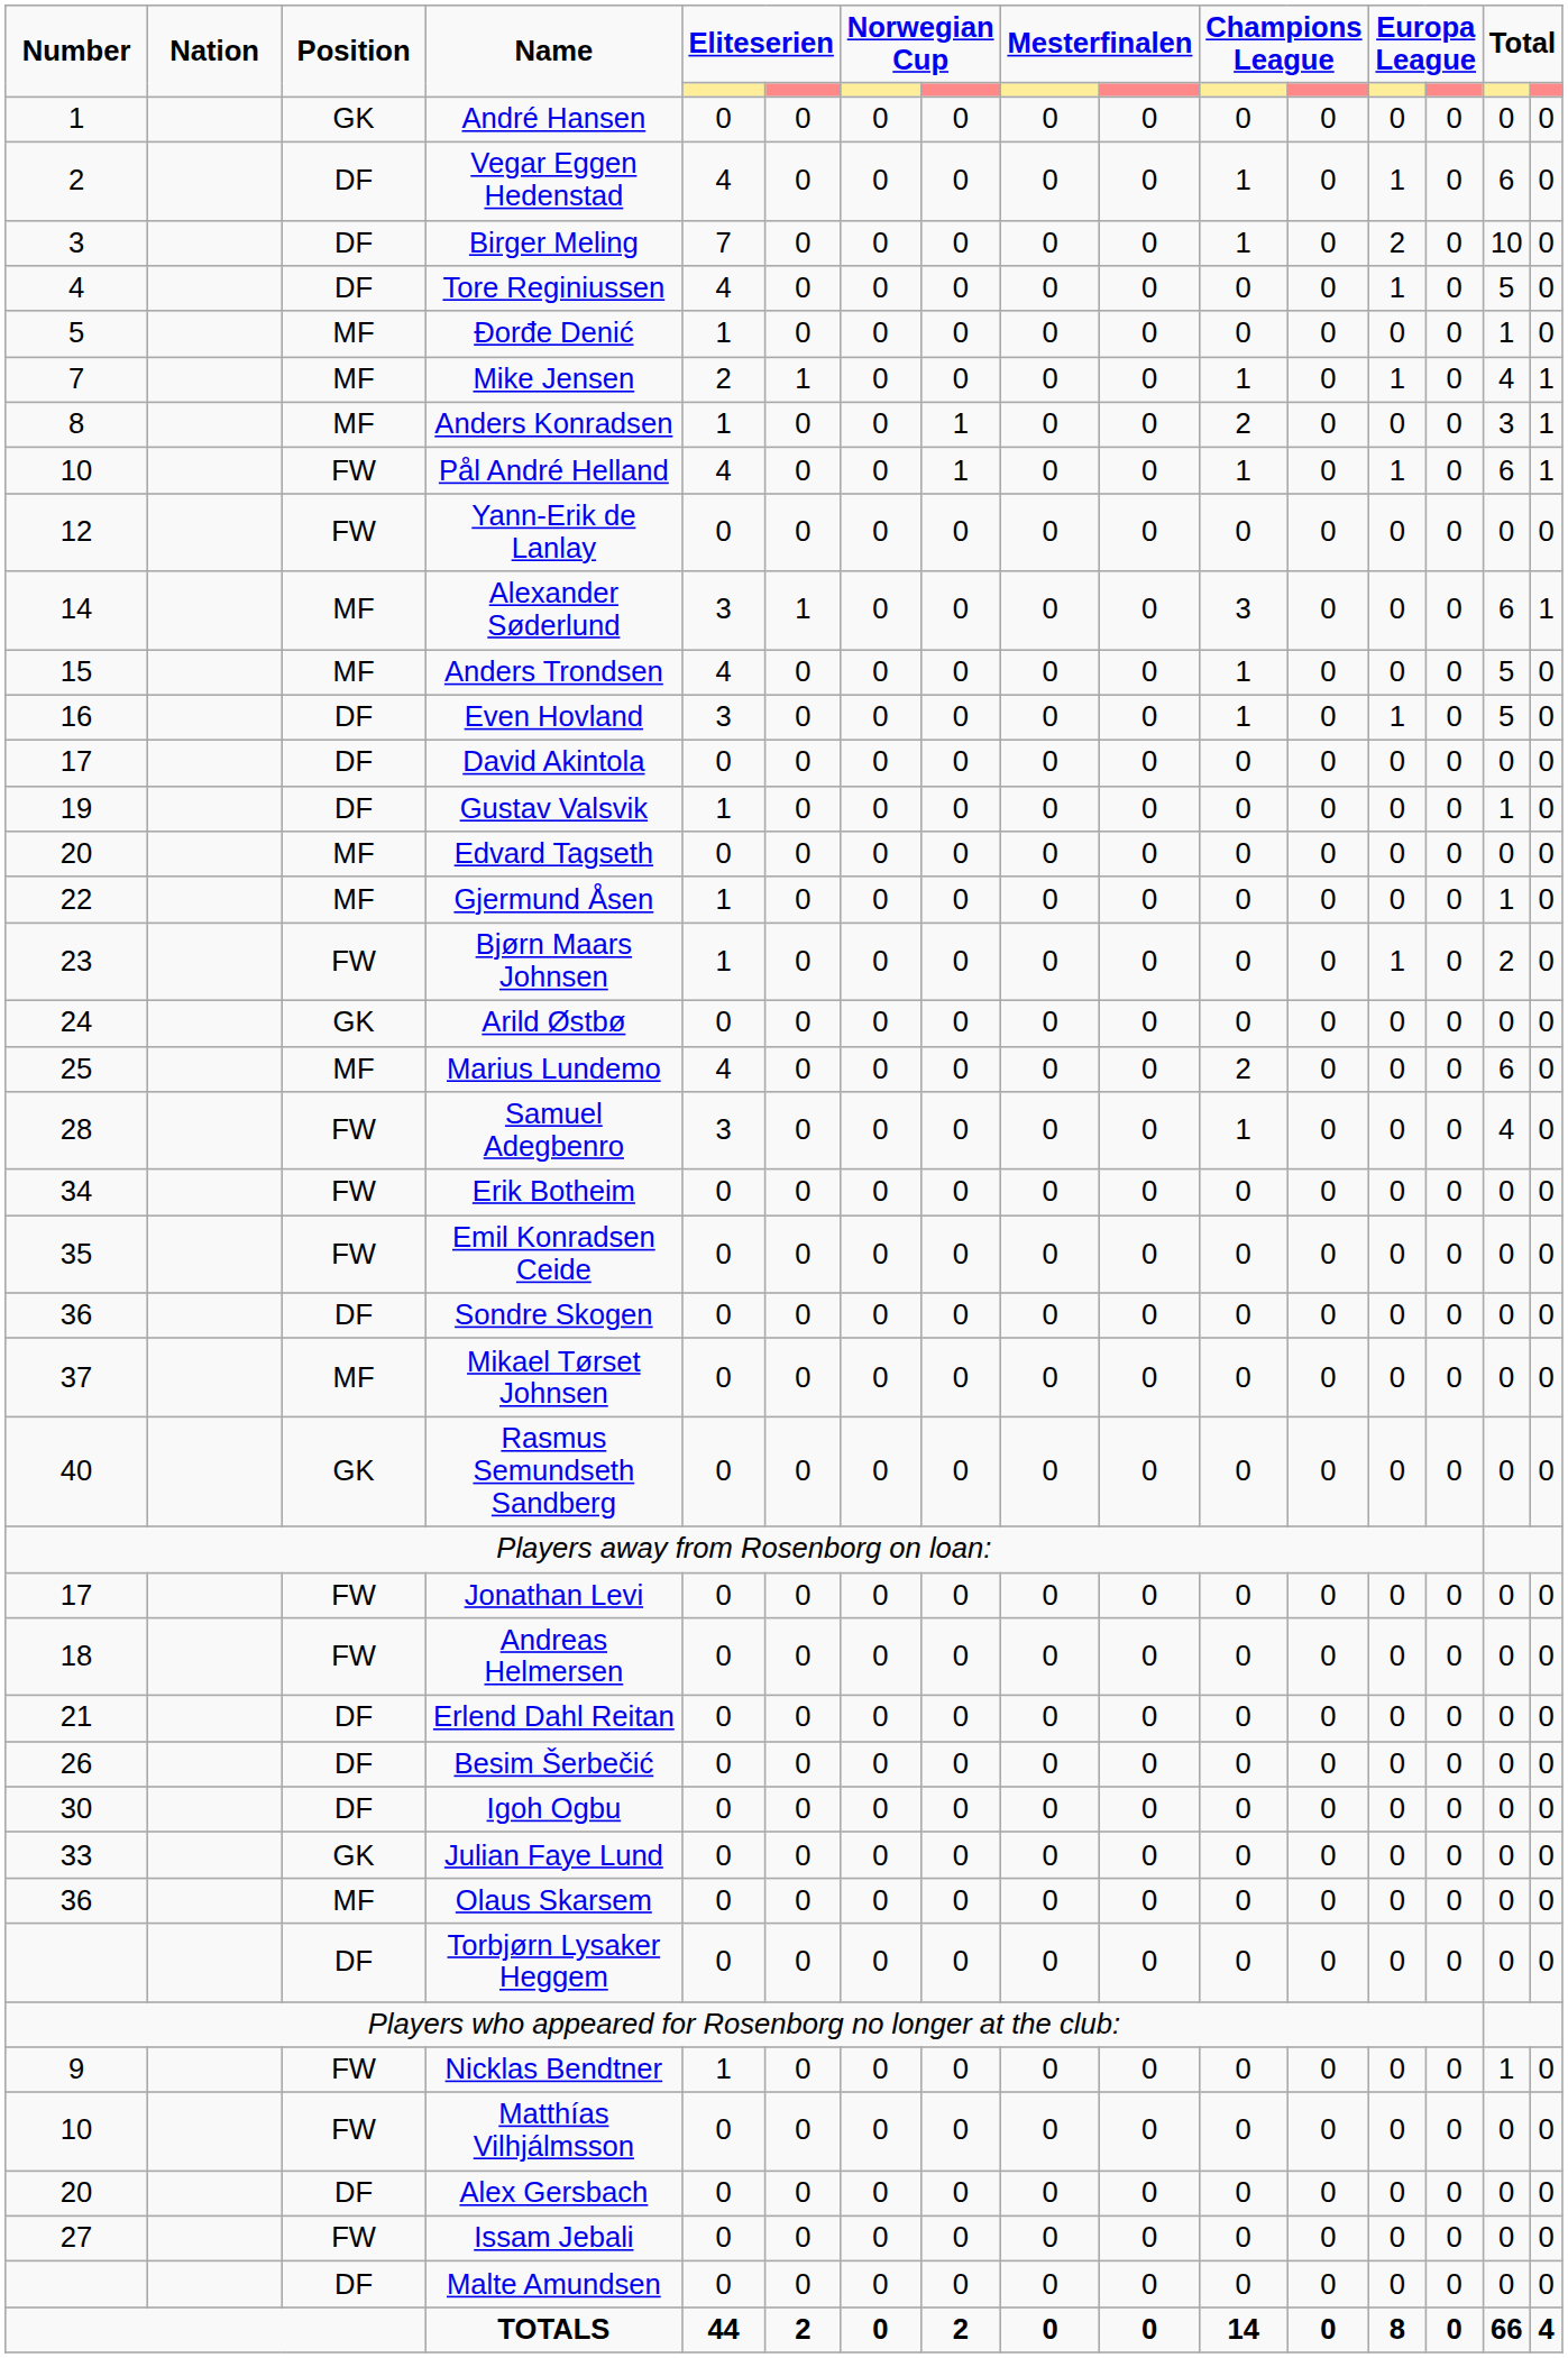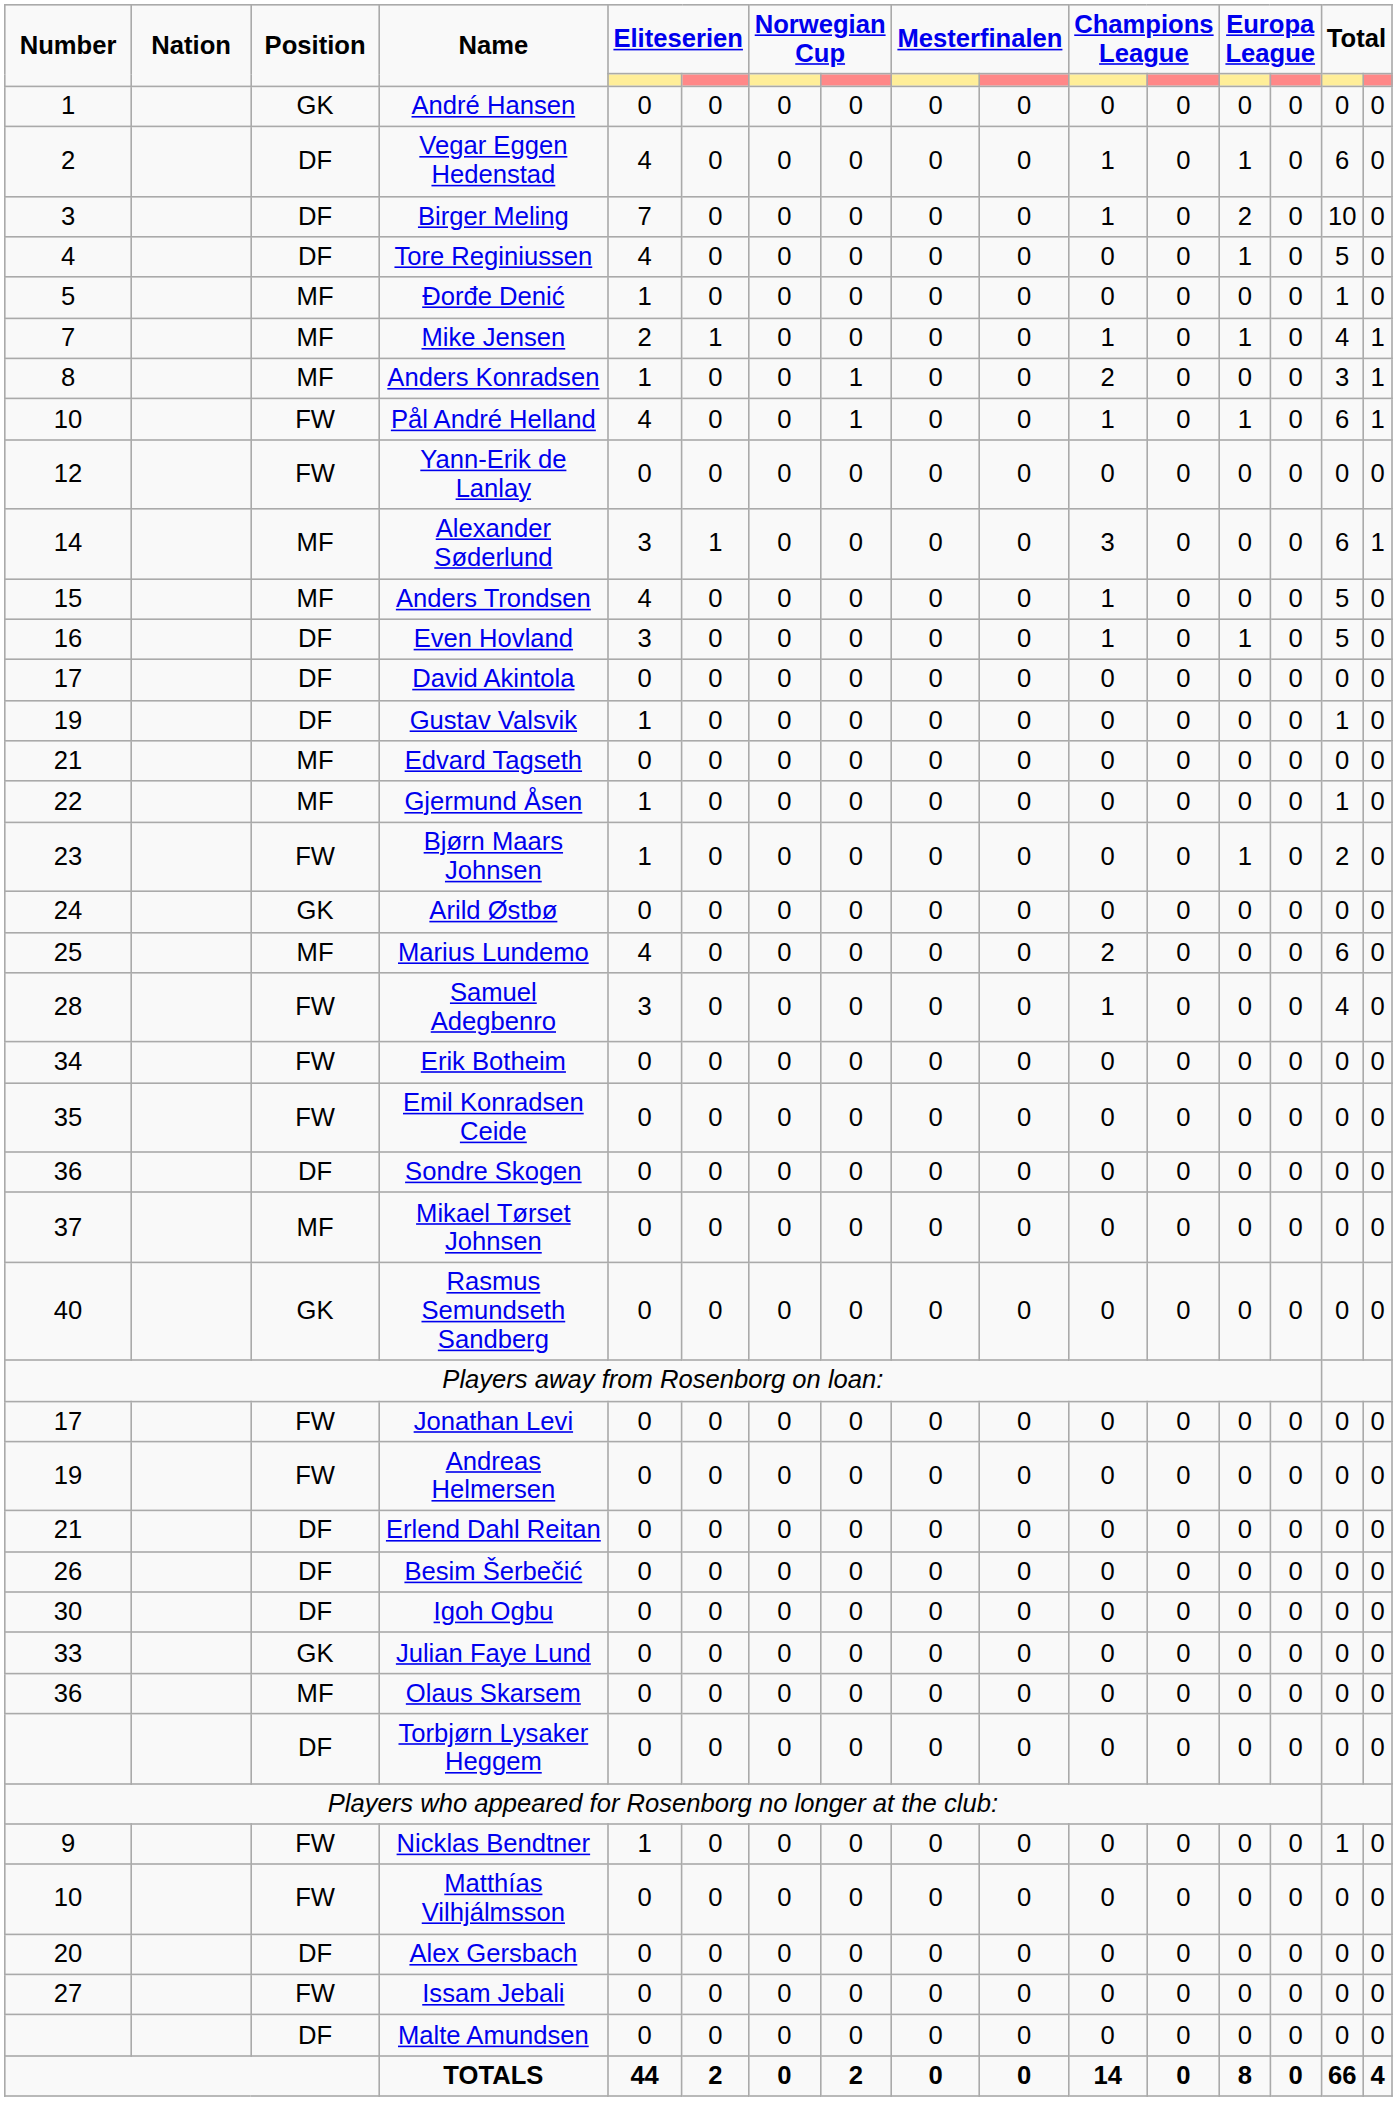Edvard Tagseth | Number: 20 -> 21
Andreas Helmersen | Number: 18 -> 19
